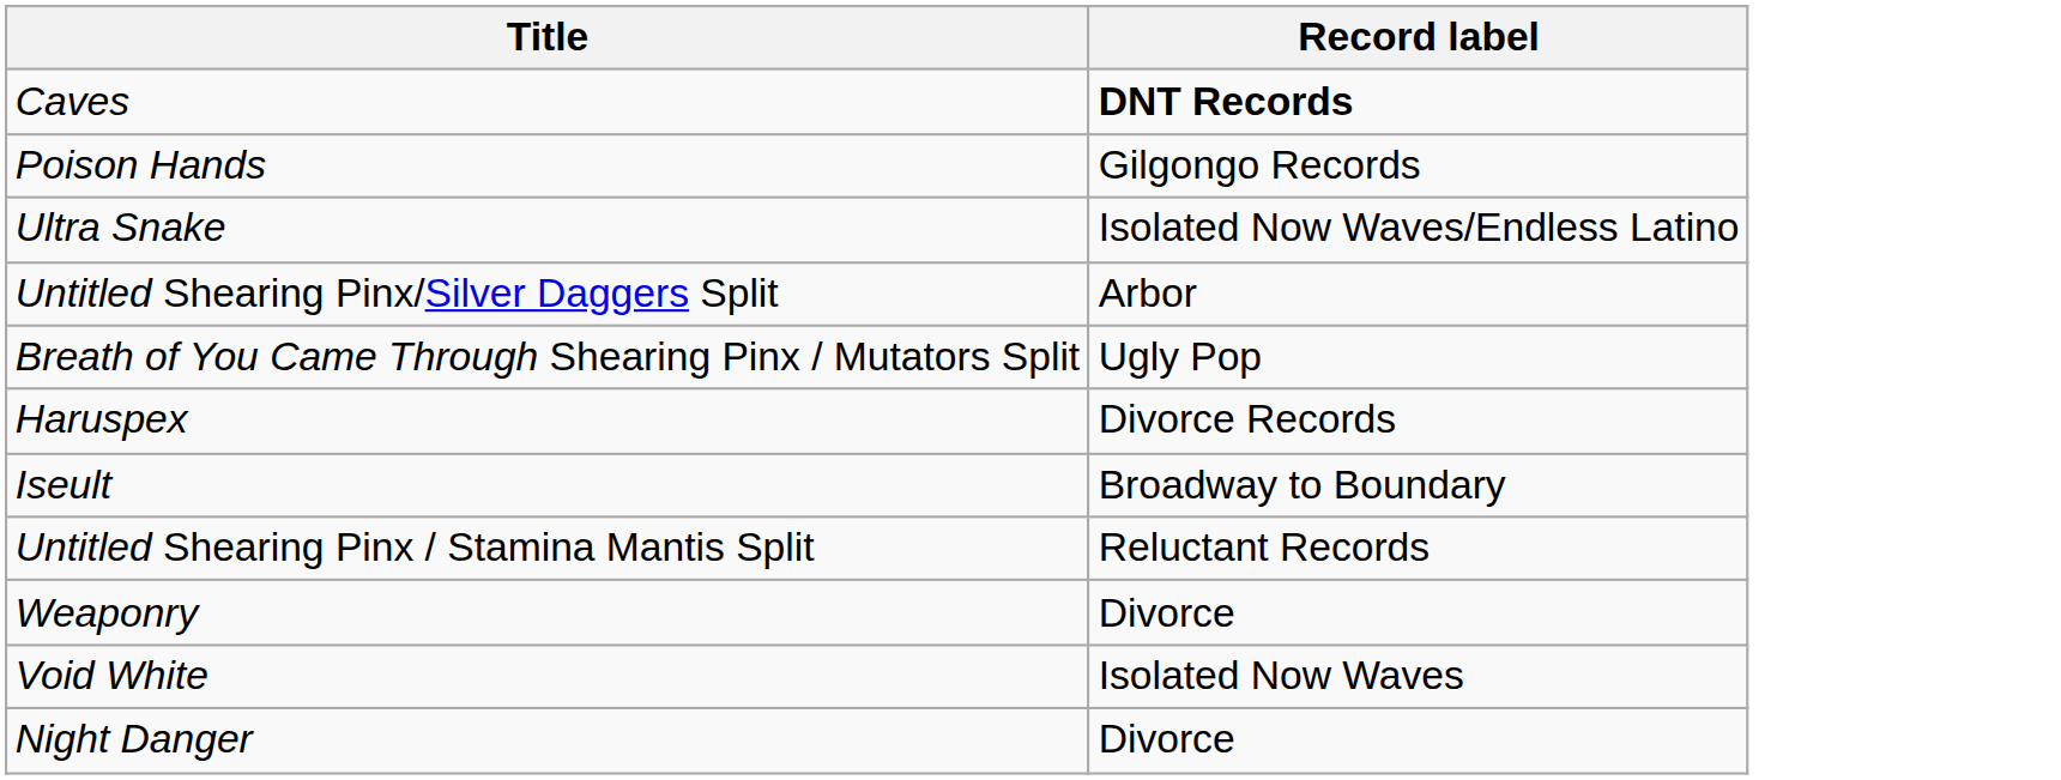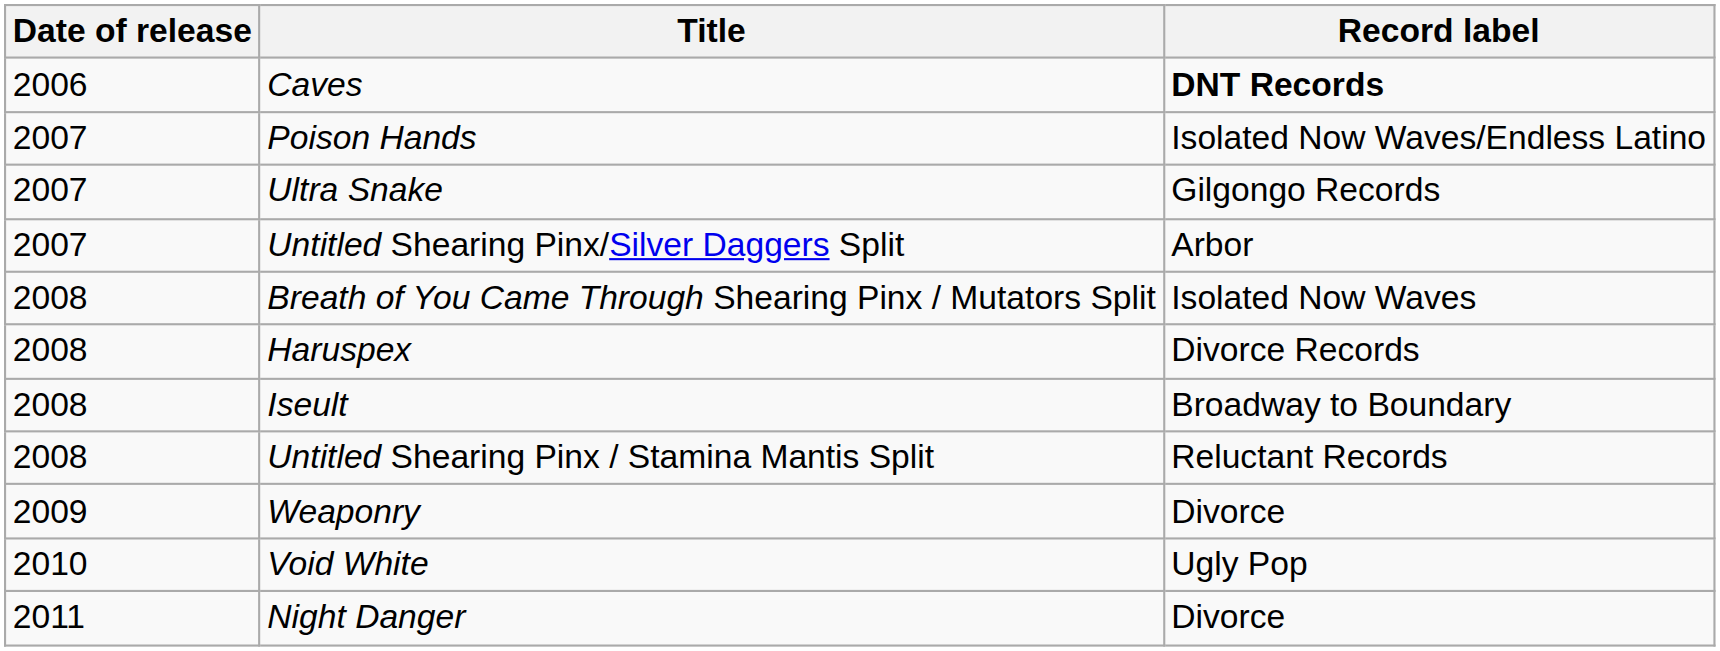+ column: Date of release | 2006 | 2007 | 2007 | 2007 | 2008 | 2008 | 2008 | 2008 | 2009 | 2010 | 2011
Poison Hands | Record label: Gilgongo Records -> Isolated Now Waves/Endless Latino
Ultra Snake | Record label: Isolated Now Waves/Endless Latino -> Gilgongo Records
Breath of You Came Through Shearing Pinx / Mutators Split | Record label: Ugly Pop -> Isolated Now Waves
Void White | Record label: Isolated Now Waves -> Ugly Pop
